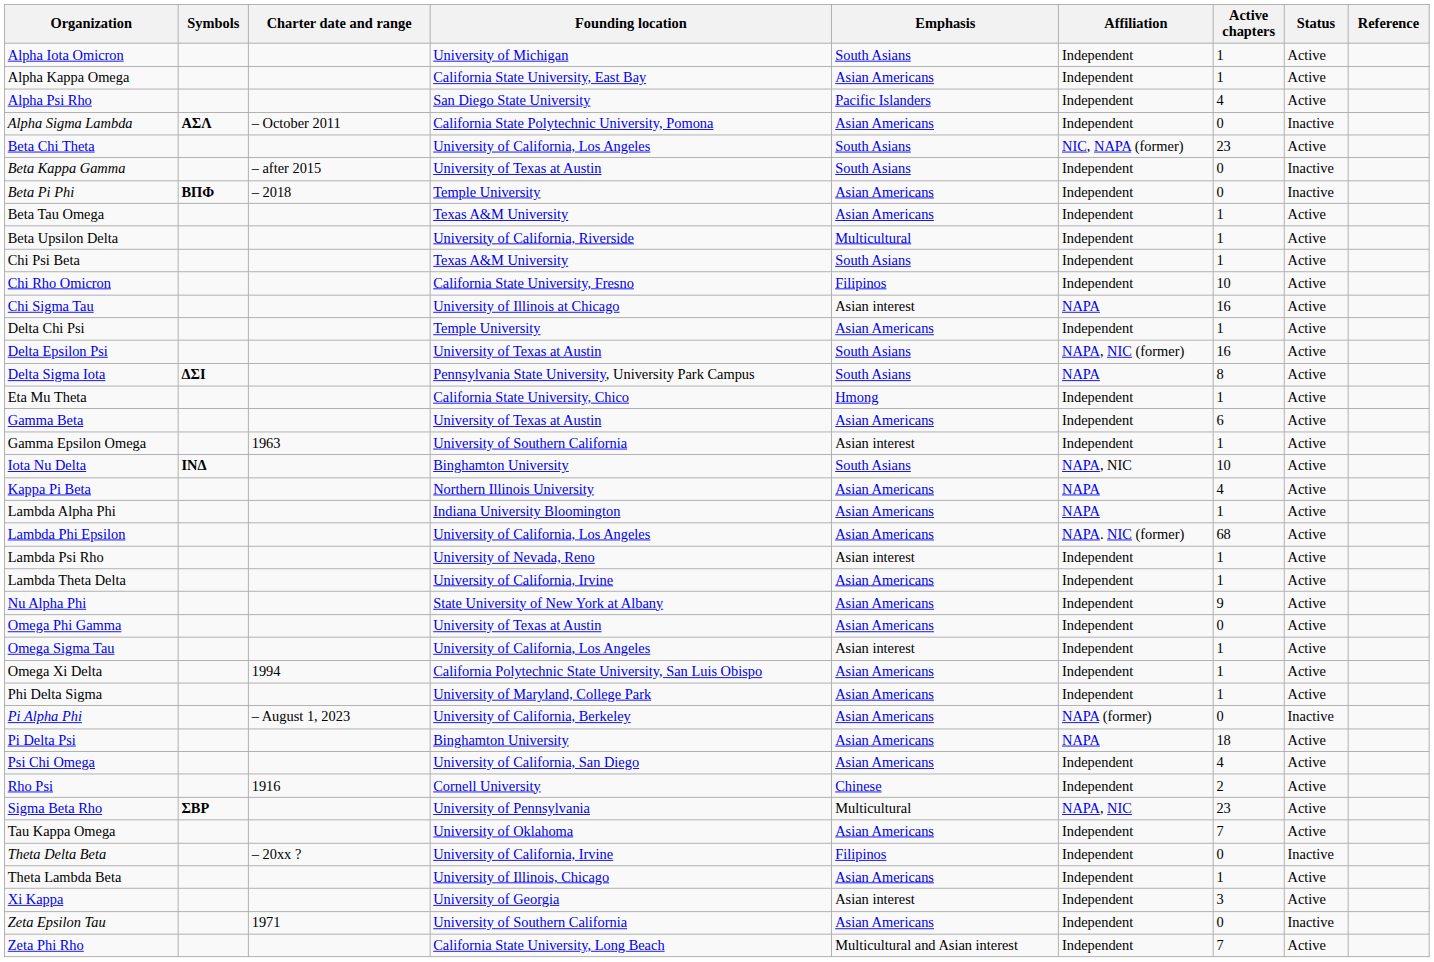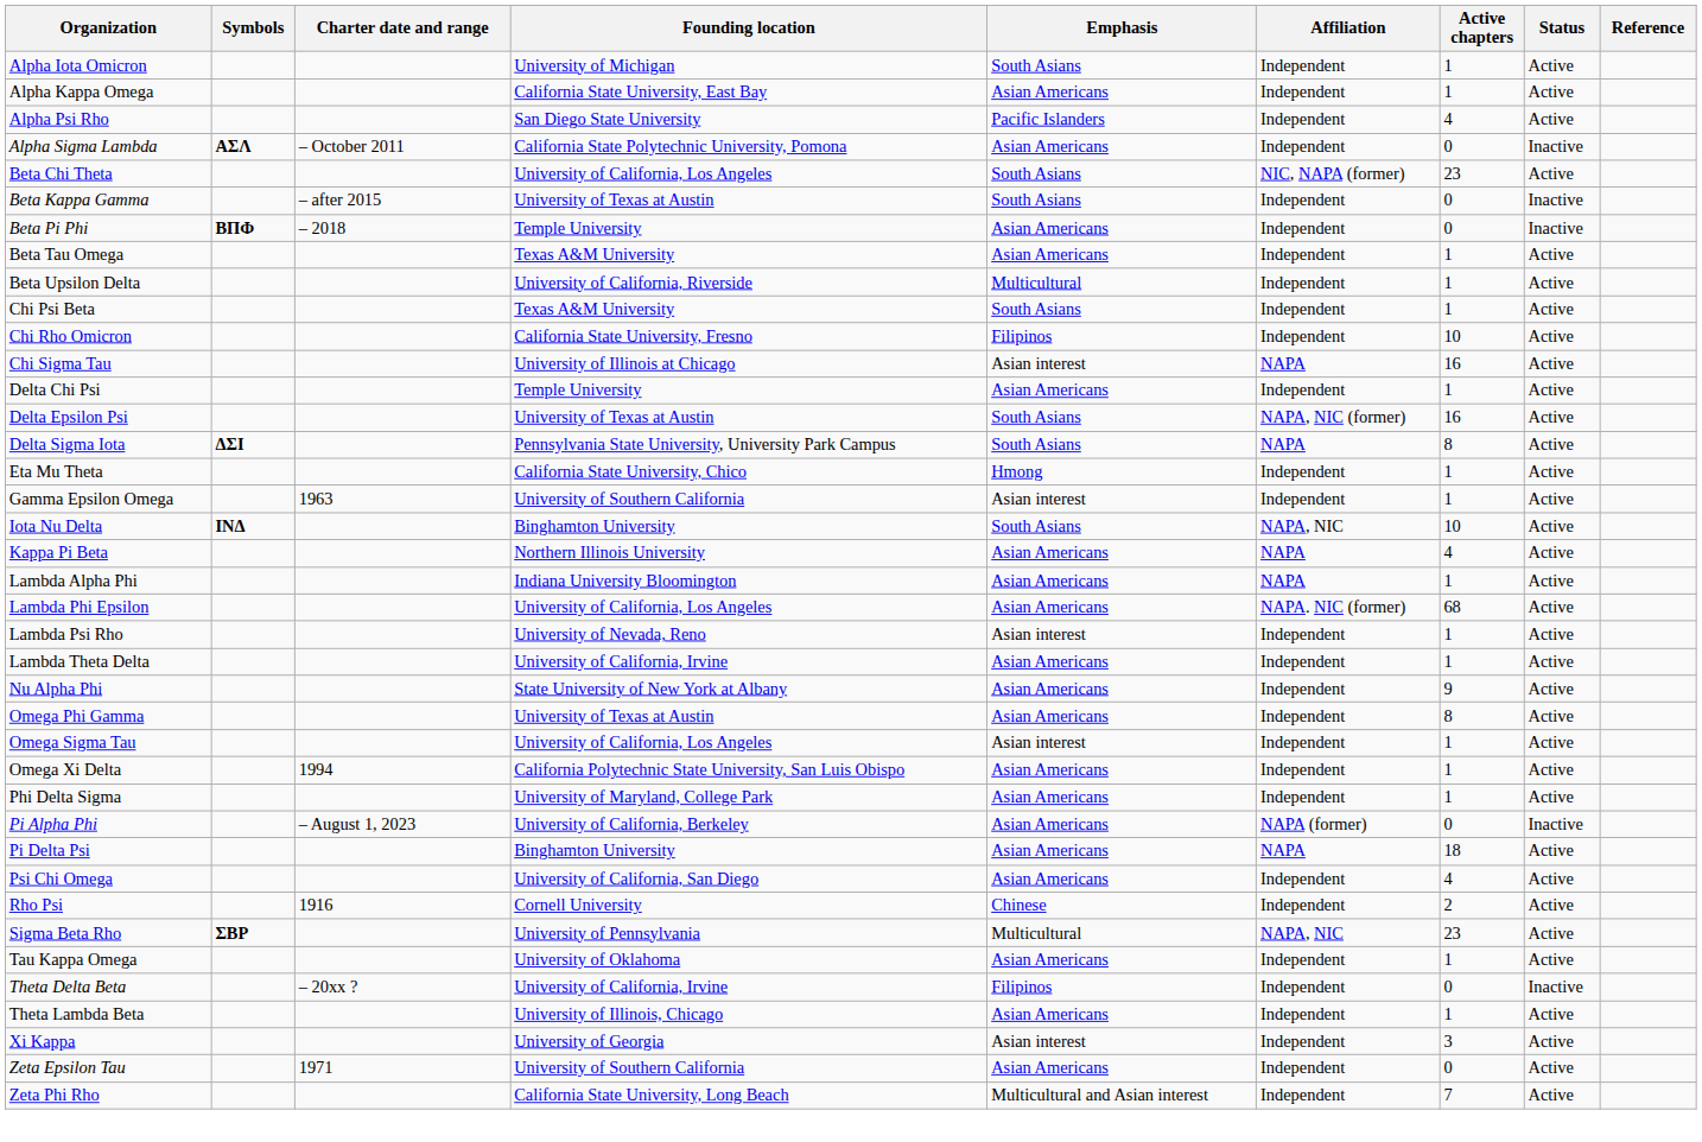- row: Gamma Beta | University of Texas at Austin | Asian Americans | Independent | 6 | Active
Omega Phi Gamma | Active chapters: 0 -> 8
Tau Kappa Omega | Active chapters: 7 -> 1
Zeta Epsilon Tau | Status: Inactive -> Active
